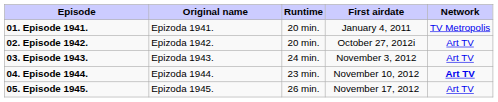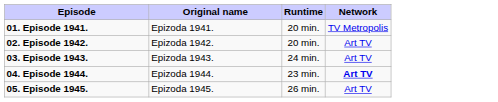- column: First airdate | January 4, 2011 | October 27, 2012i | November 3, 2012 | November 10, 2012 | November 17, 2012
